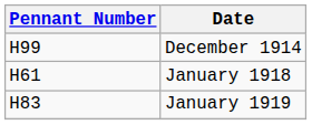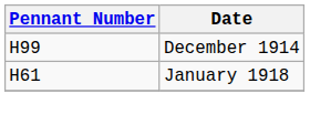- row: H83 | January 1919
